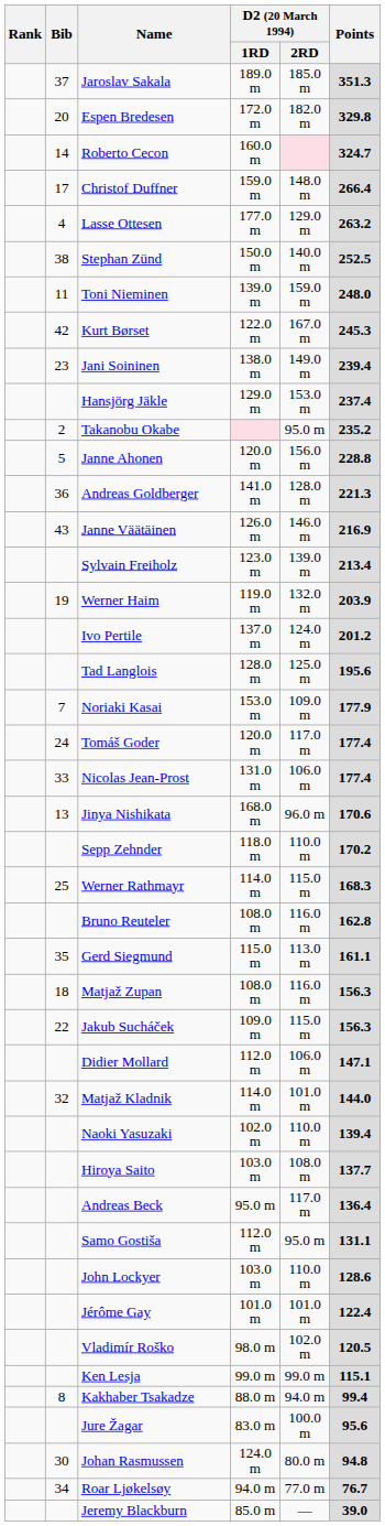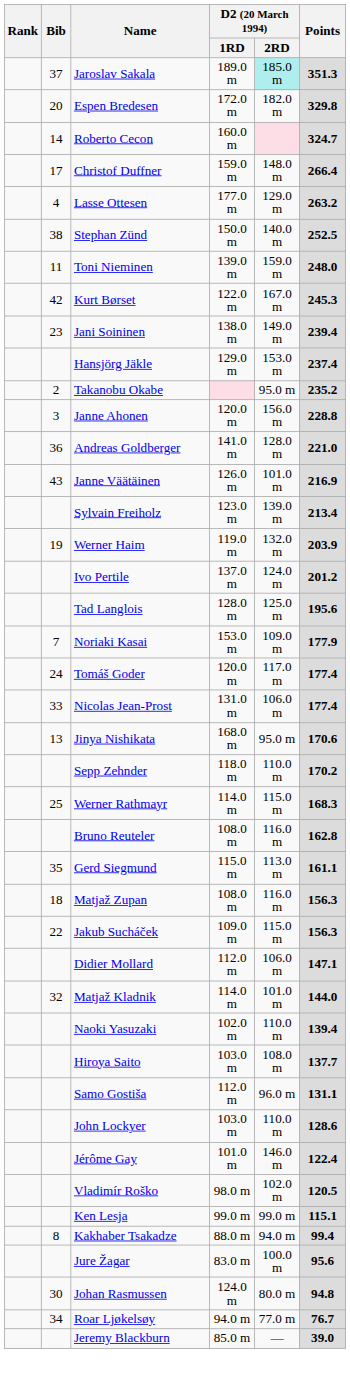Jaroslav Sakala | D2 (20 March 1994) / 2RD: no background -> paleturquoise background
Janne Ahonen | Bib: 5 -> 3
Andreas Goldberger | Points: 221.3 -> 221.0
Janne Väätäinen | D2 (20 March 1994) / 2RD: 146.0 m -> 101.0 m
Jinya Nishikata | D2 (20 March 1994) / 2RD: 96.0 m -> 95.0 m
- row: Andreas Beck | 95.0 m | 117.0 m | 136.4
Samo Gostiša | D2 (20 March 1994) / 2RD: 95.0 m -> 96.0 m
Jérôme Gay | D2 (20 March 1994) / 2RD: 101.0 m -> 146.0 m
